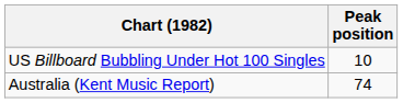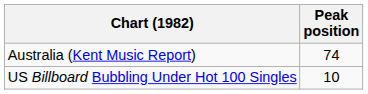rows swapped: Australia (Kent Music Report) <-> US Billboard Bubbling Under Hot 100 Singles
